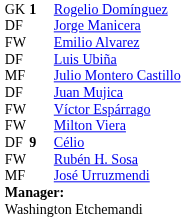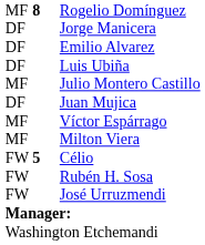Rogelio Domínguez | column 1: GK -> MF
Rogelio Domínguez | column 2: 1 -> 8
Emilio Alvarez | column 1: FW -> DF
Víctor Espárrago | column 1: FW -> MF
Milton Viera | column 1: FW -> MF
Célio | column 1: DF -> FW
Célio | column 2: 9 -> 5
José Urruzmendi | column 1: MF -> FW
